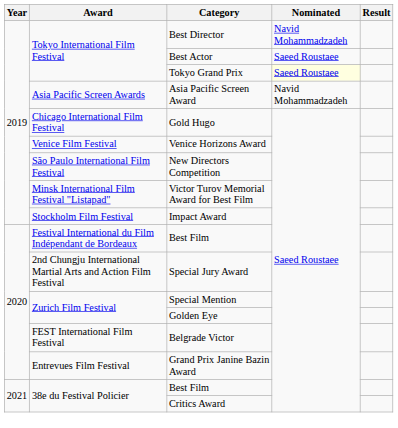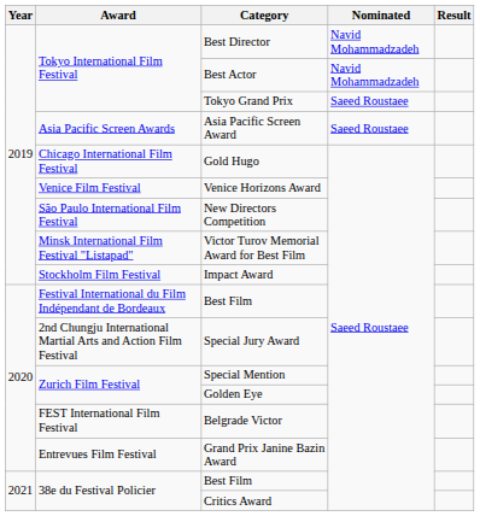Best Actor | Nominated: Saeed Roustaee -> Navid Mohammadzadeh
Tokyo Grand Prix | Nominated: lightyellow background -> no background
Asia Pacific Screen Award | Nominated: Navid Mohammadzadeh -> Saeed Roustaee
